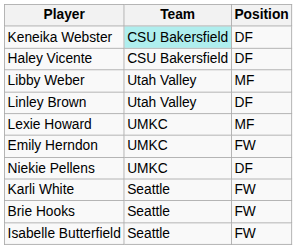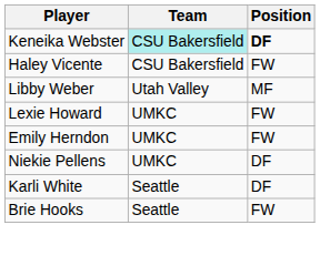Keneika Webster | Position: normal -> bold
Haley Vicente | Position: DF -> FW
- row: Linley Brown | Utah Valley | DF
Lexie Howard | Position: MF -> FW
Karli White | Position: FW -> DF
- row: Isabelle Butterfield | Seattle | FW
